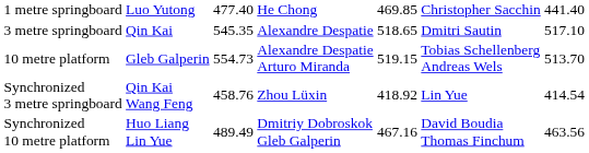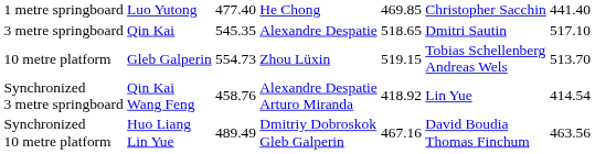10 metre platform | column 4: Alexandre Despatie Arturo Miranda -> Zhou Lüxin
Synchronized 3 metre springboard | column 4: Zhou Lüxin -> Alexandre Despatie Arturo Miranda
